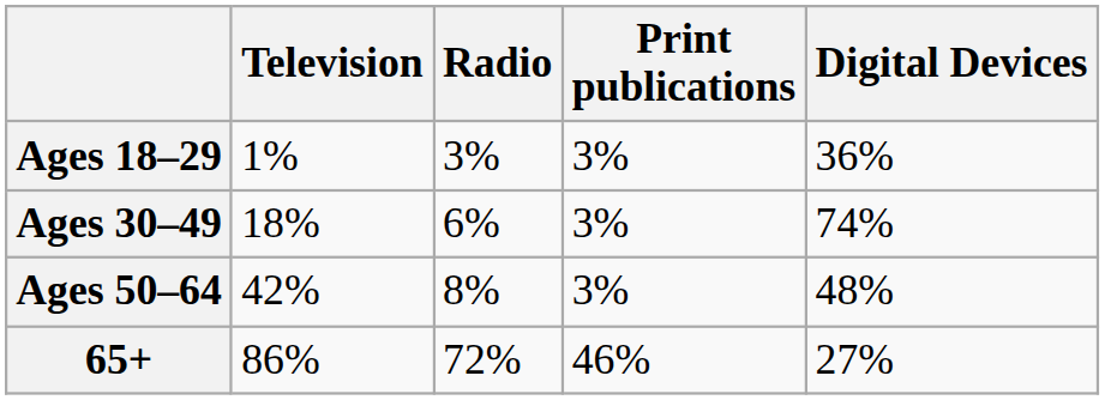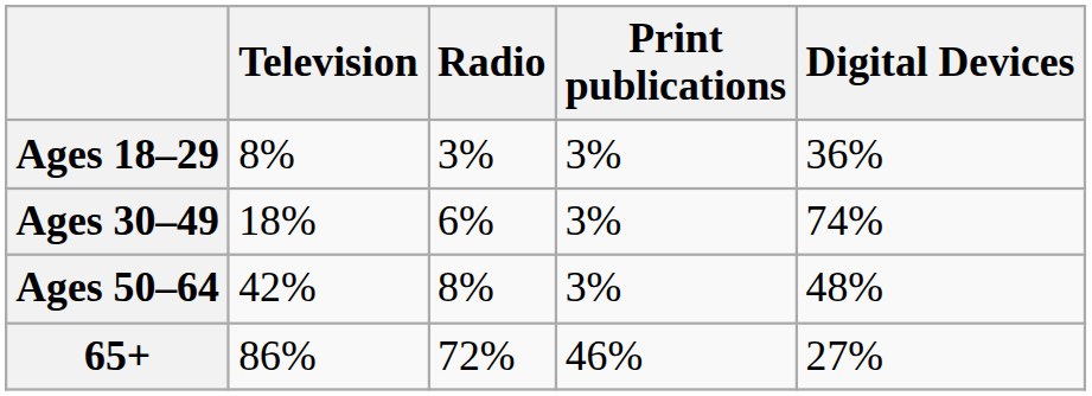Ages 18–29 | Television: 1% -> 8%
